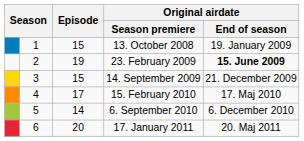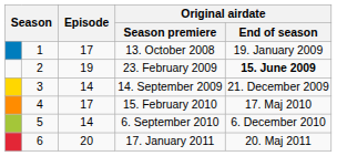13. October 2008 | Episode: 15 -> 17
14. September 2009 | Episode: 15 -> 14
